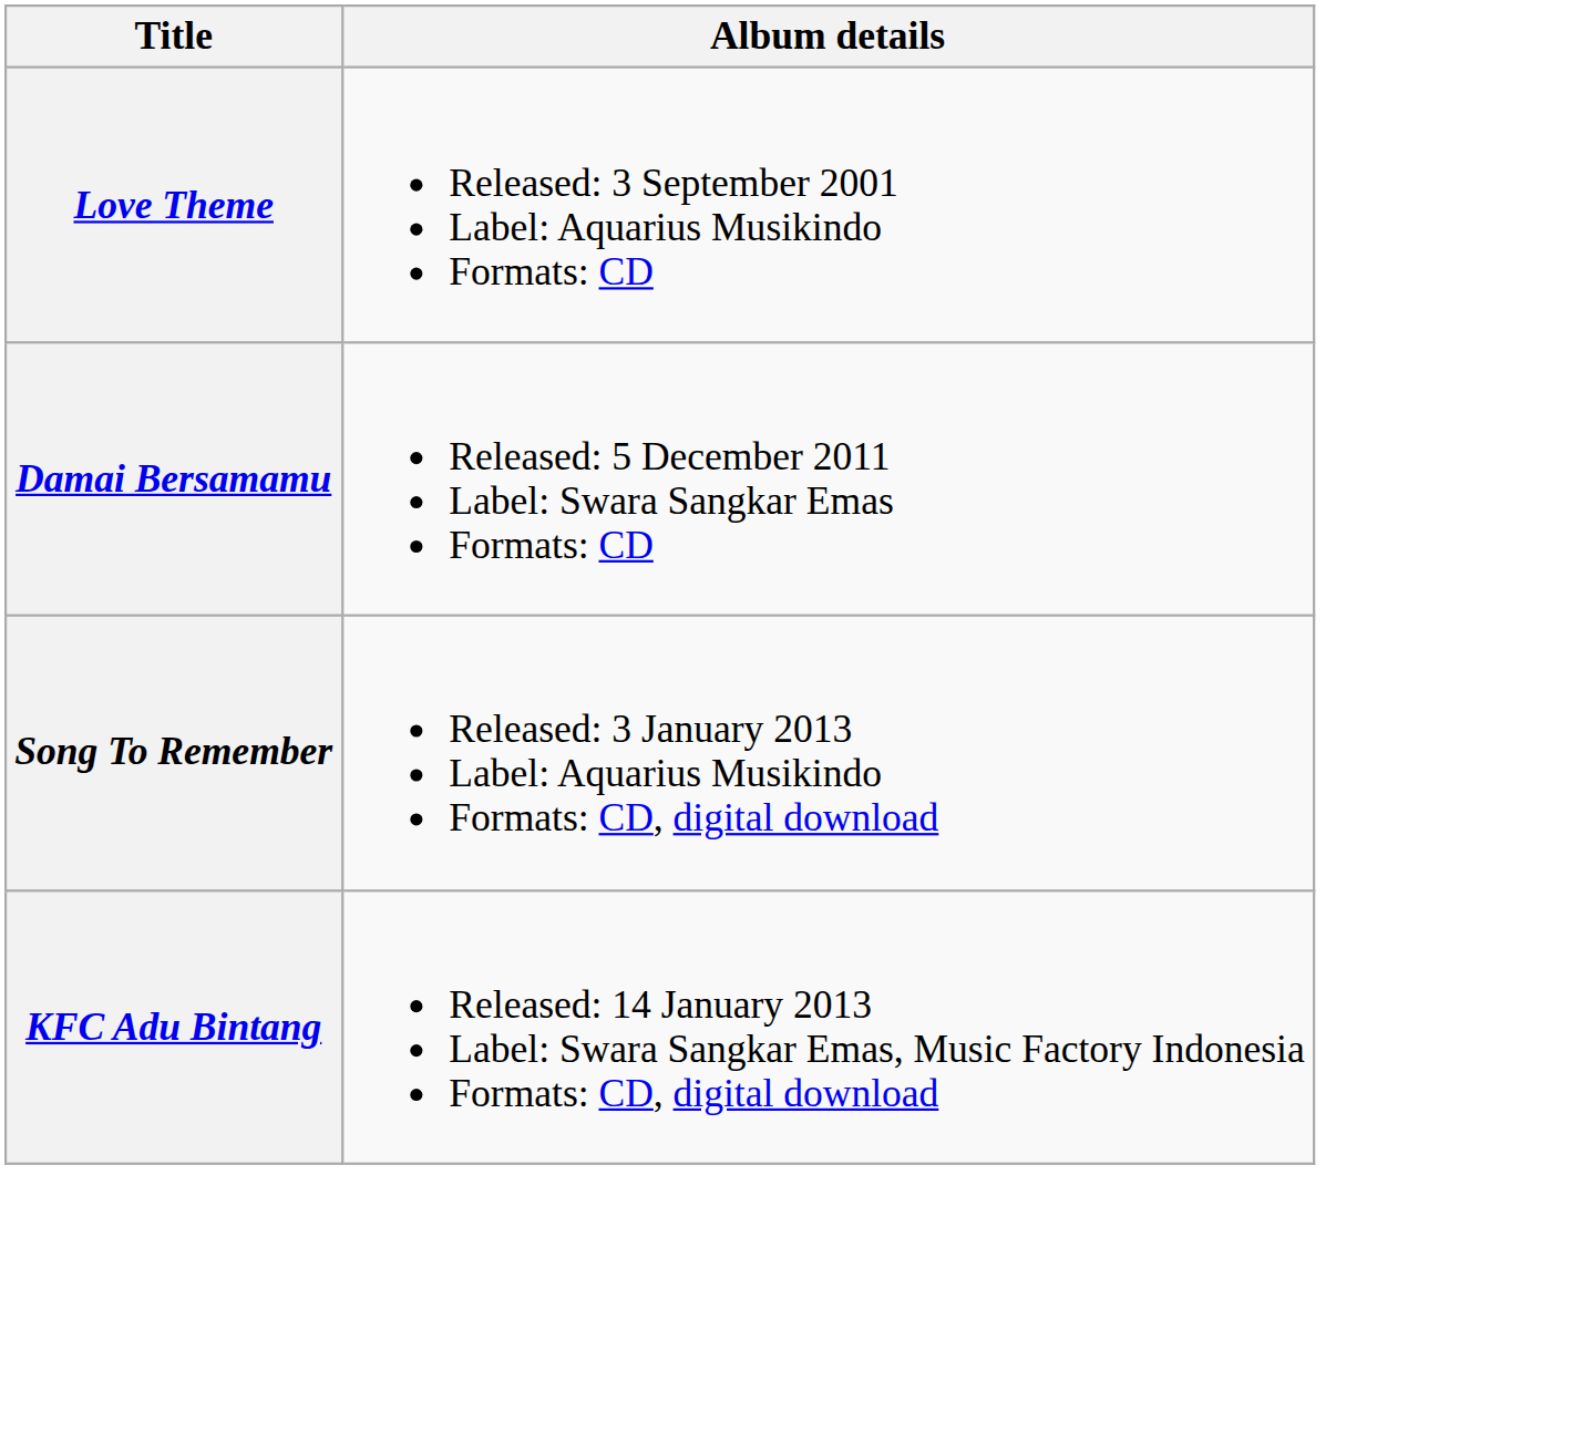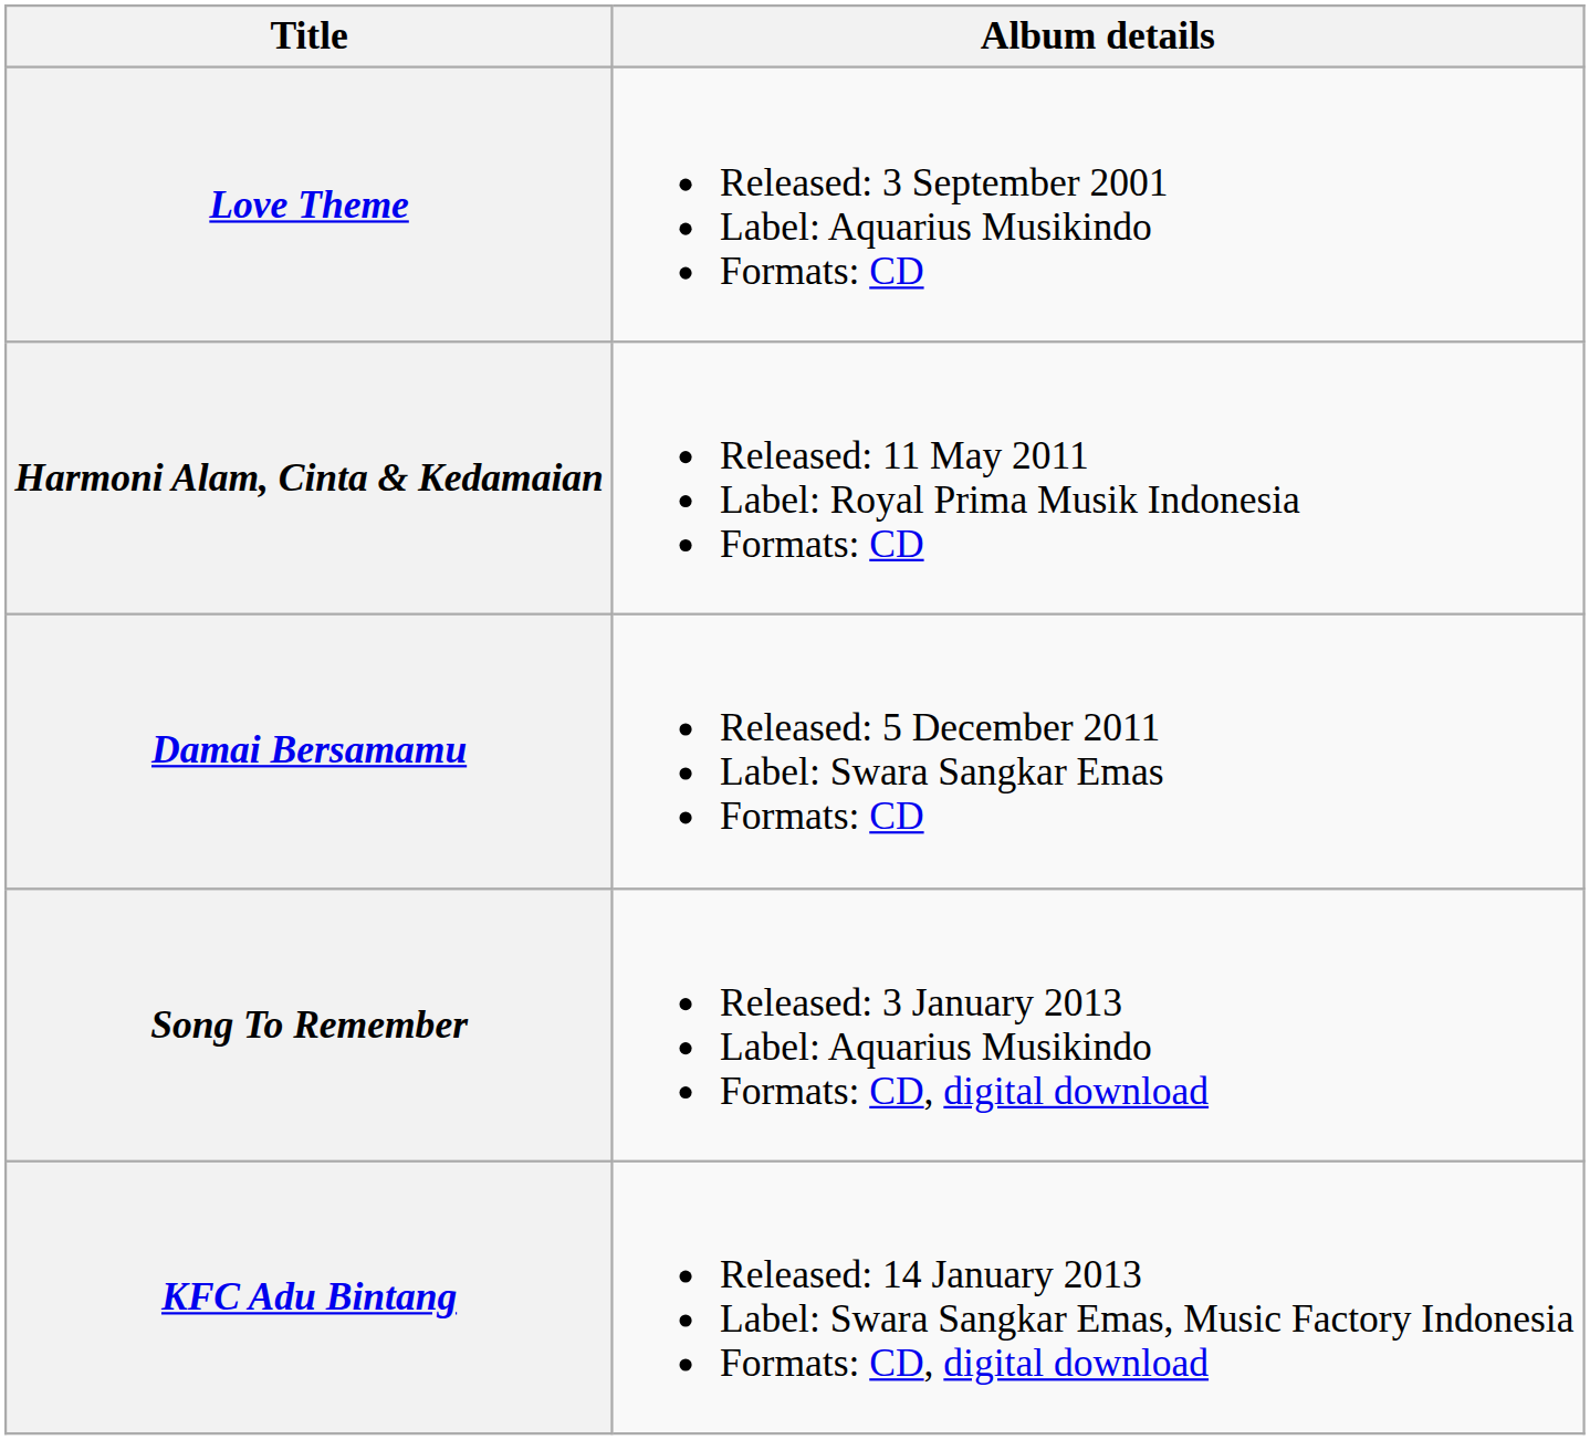+ row: Harmoni Alam, Cinta & Kedamaian | Released: 11 May 2011 Label: Royal Prima Musik Indonesia Formats: CD
